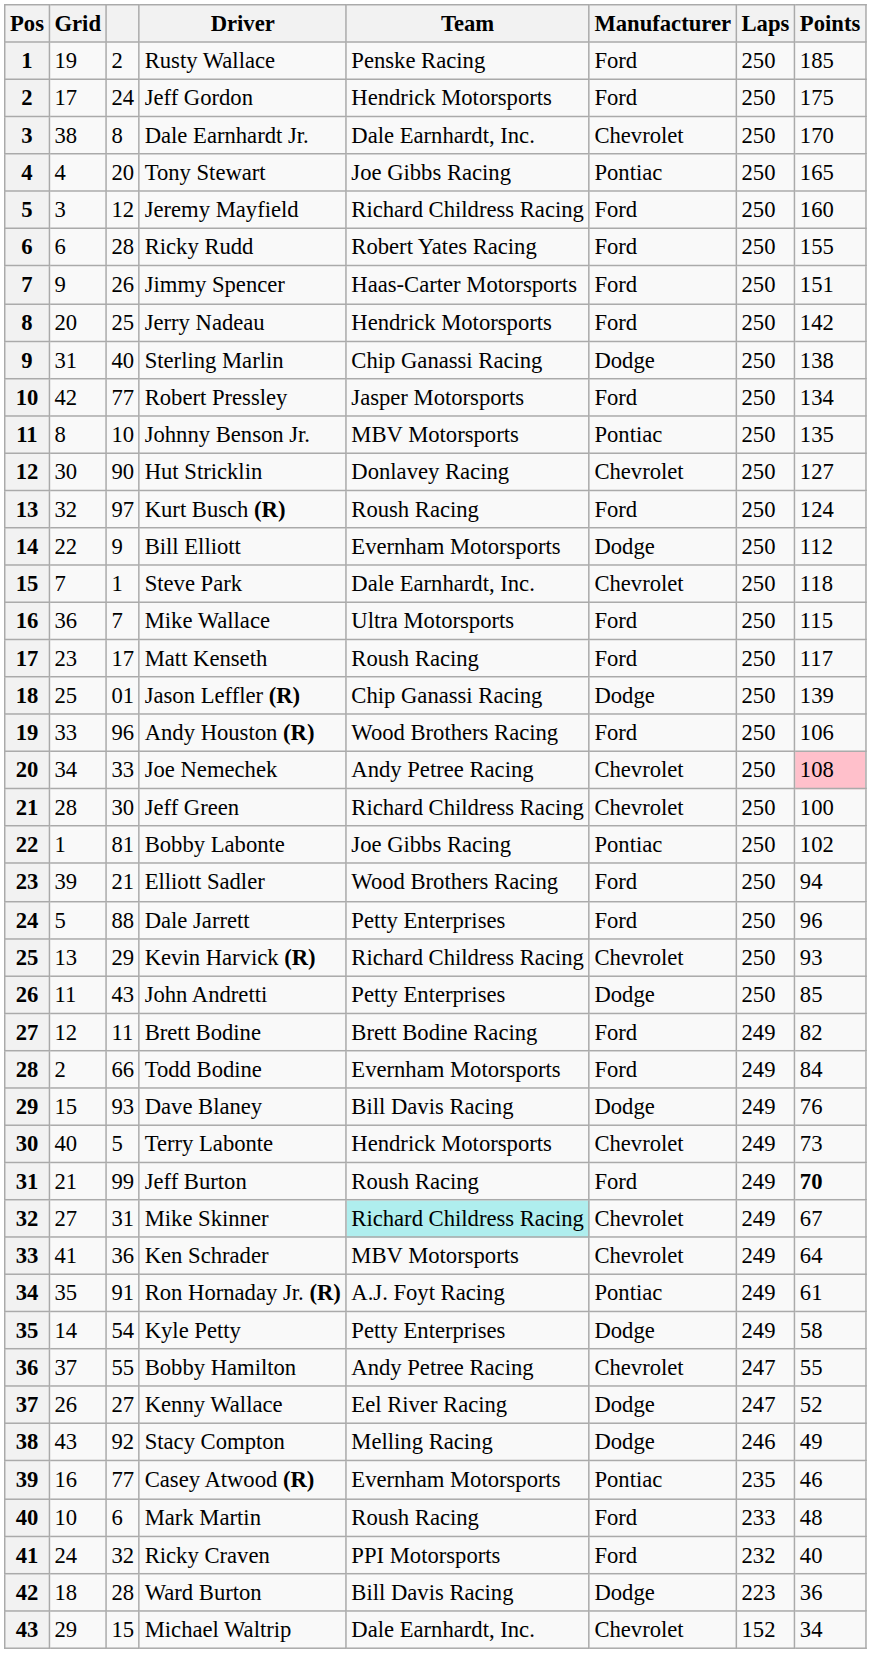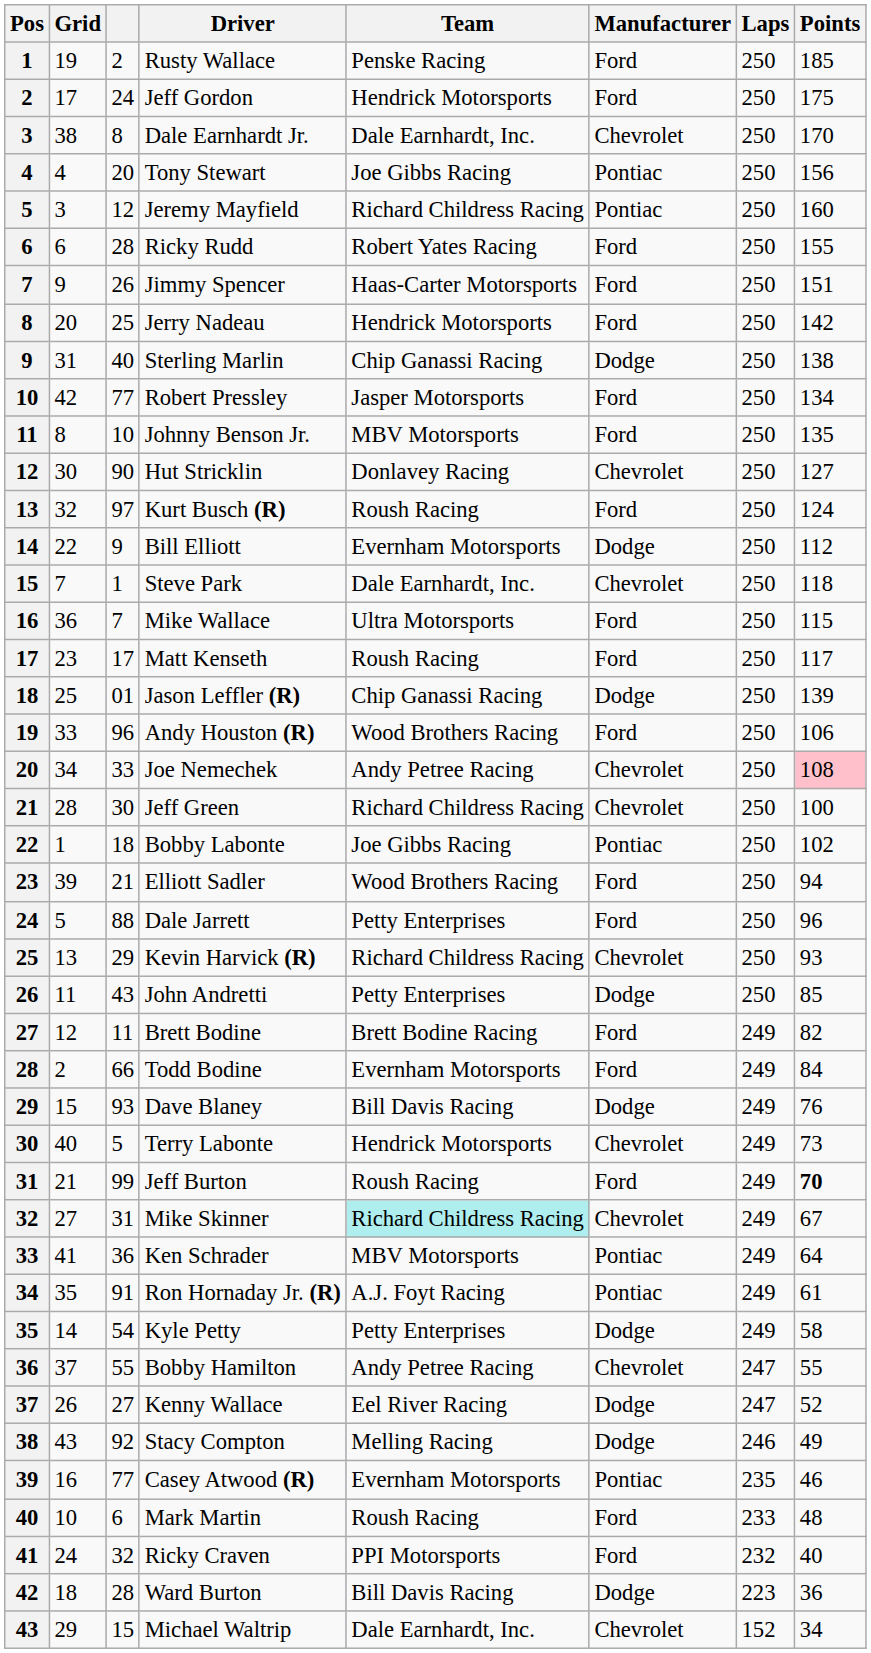Tony Stewart | Points: 165 -> 156
Jeremy Mayfield | Manufacturer: Ford -> Pontiac
Johnny Benson Jr. | Manufacturer: Pontiac -> Ford
Bobby Labonte | column 3: 81 -> 18
Ken Schrader | Manufacturer: Chevrolet -> Pontiac
